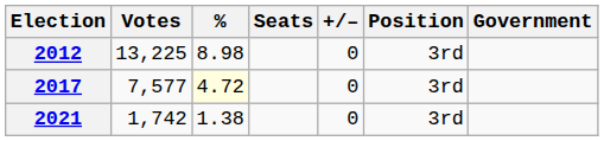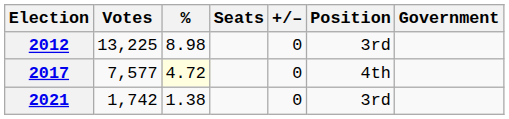2017 | Position: 3rd -> 4th
